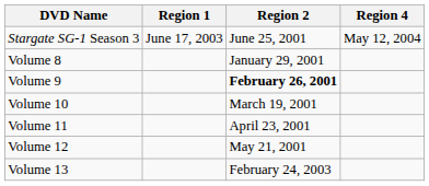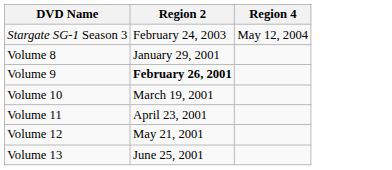- column: Region 1 | June 17, 2003
Stargate SG-1 Season 3 | Region 2: June 25, 2001 -> February 24, 2003
Volume 13 | Region 2: February 24, 2003 -> June 25, 2001
